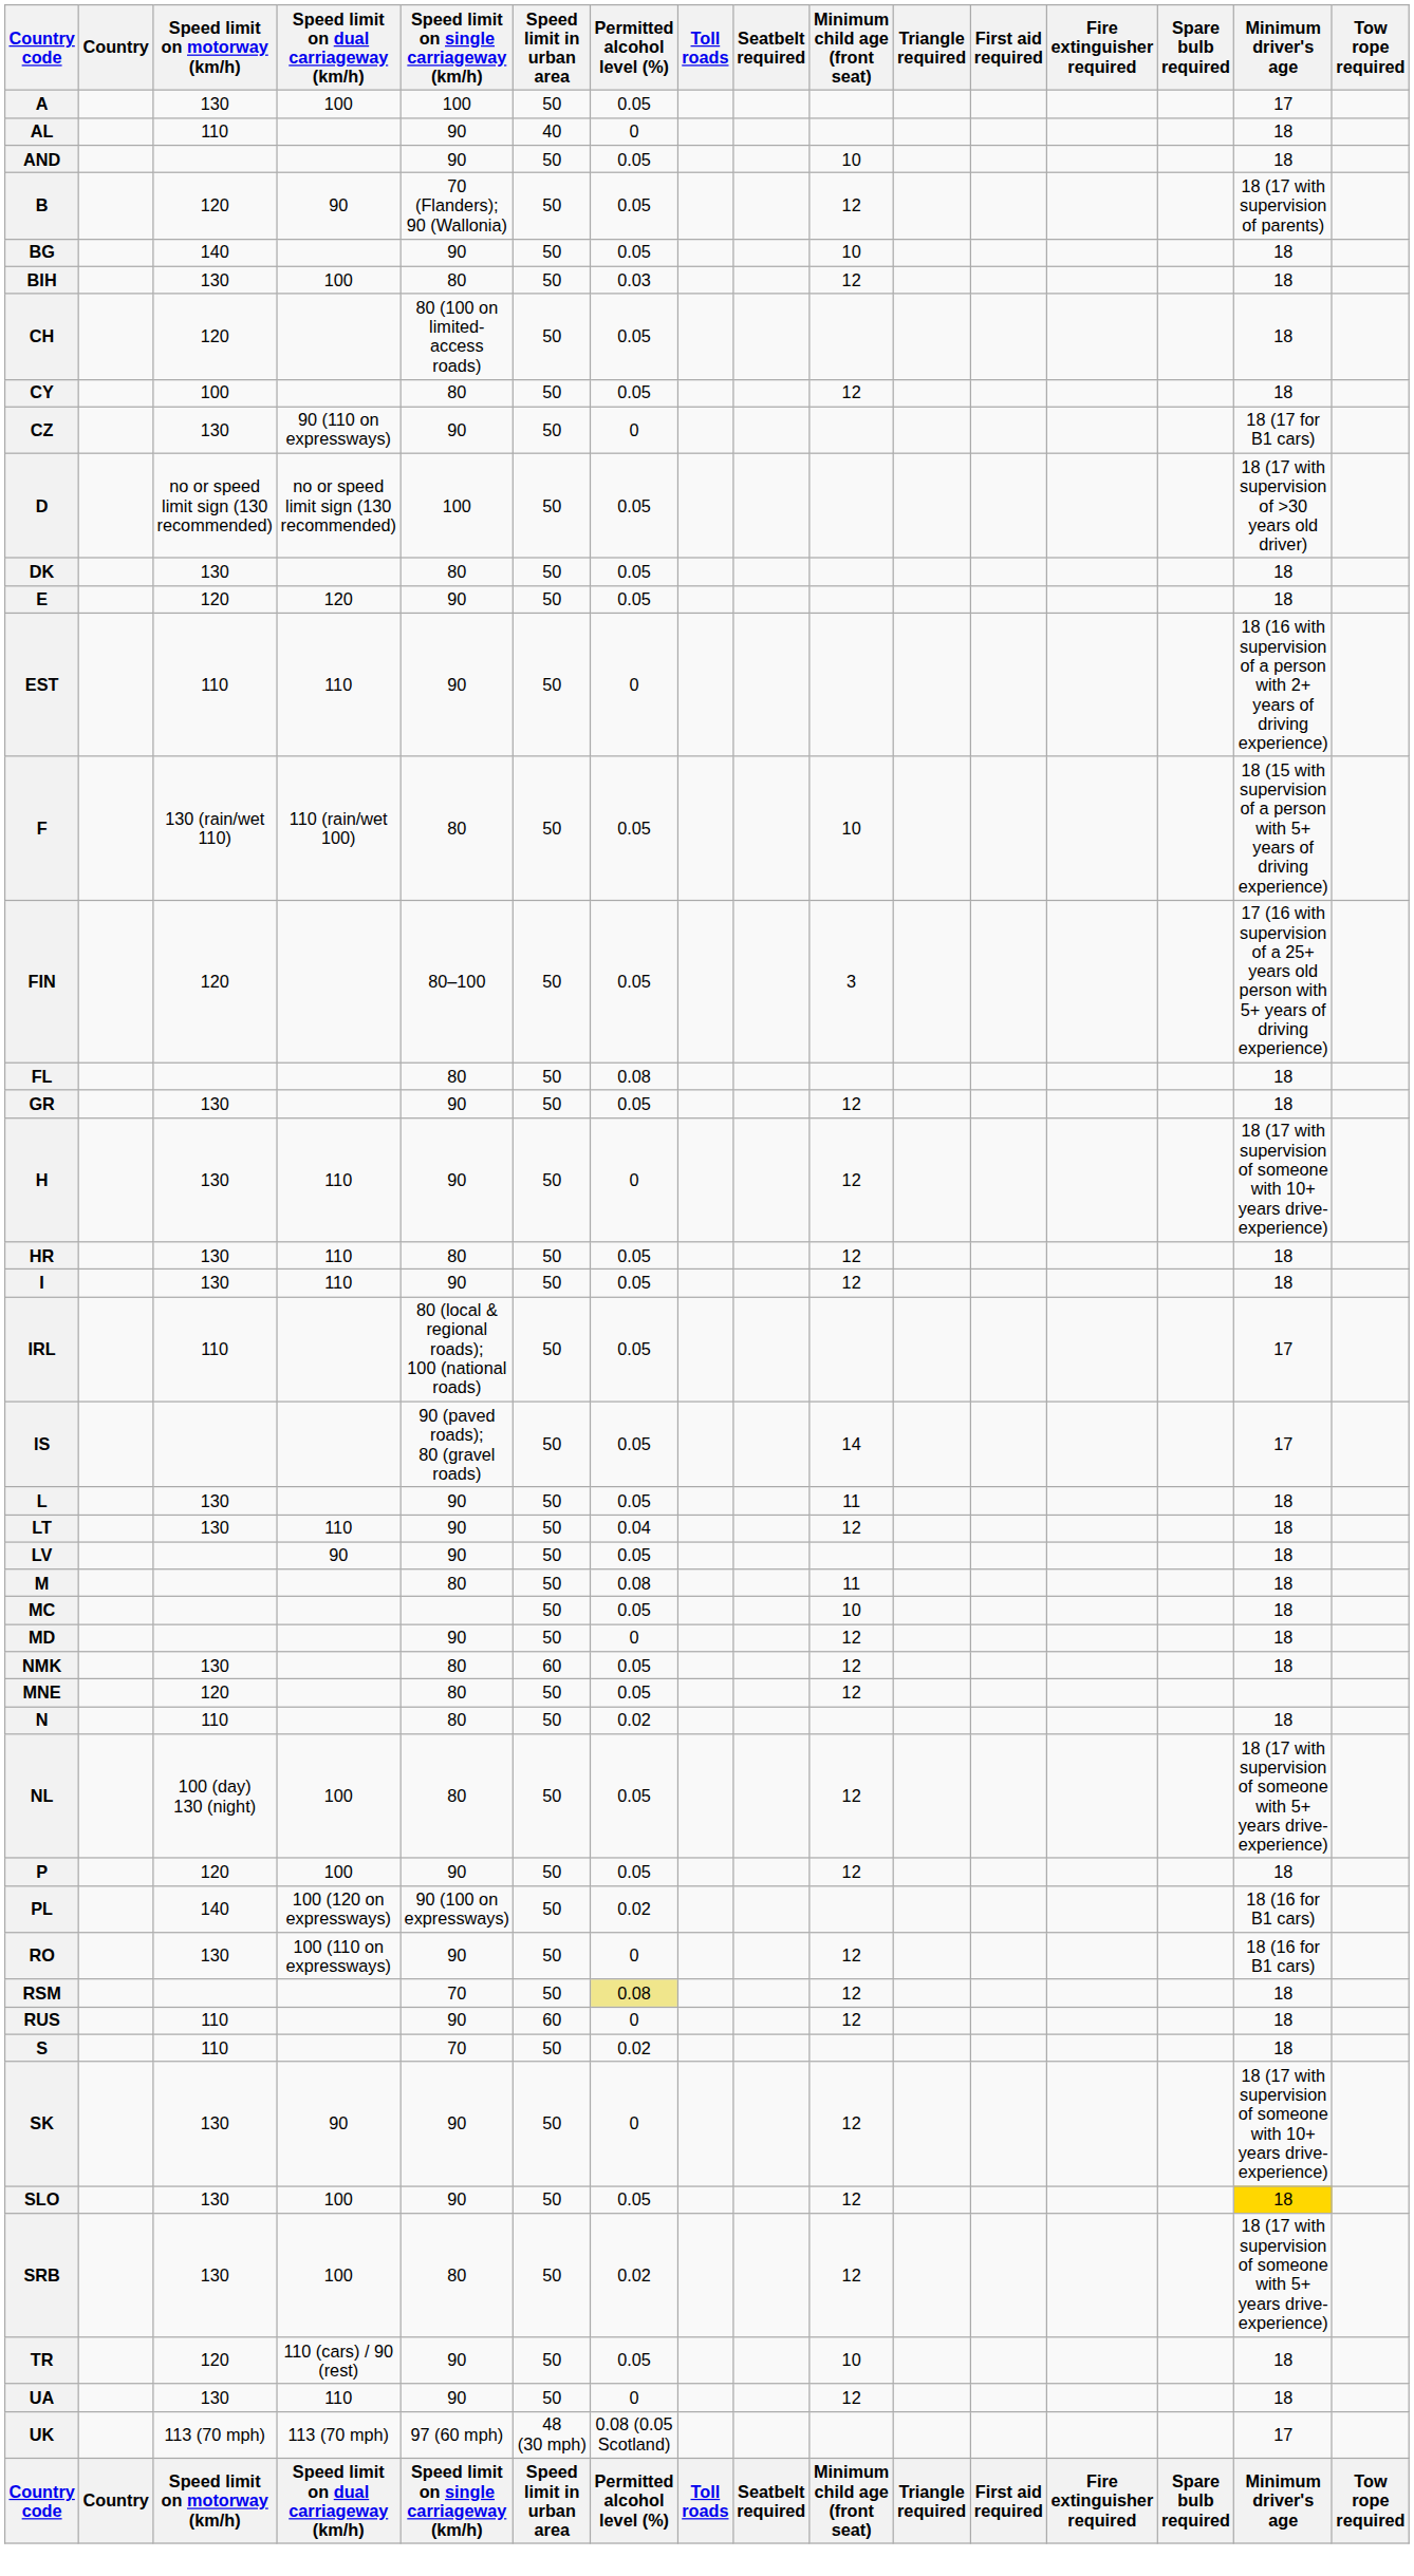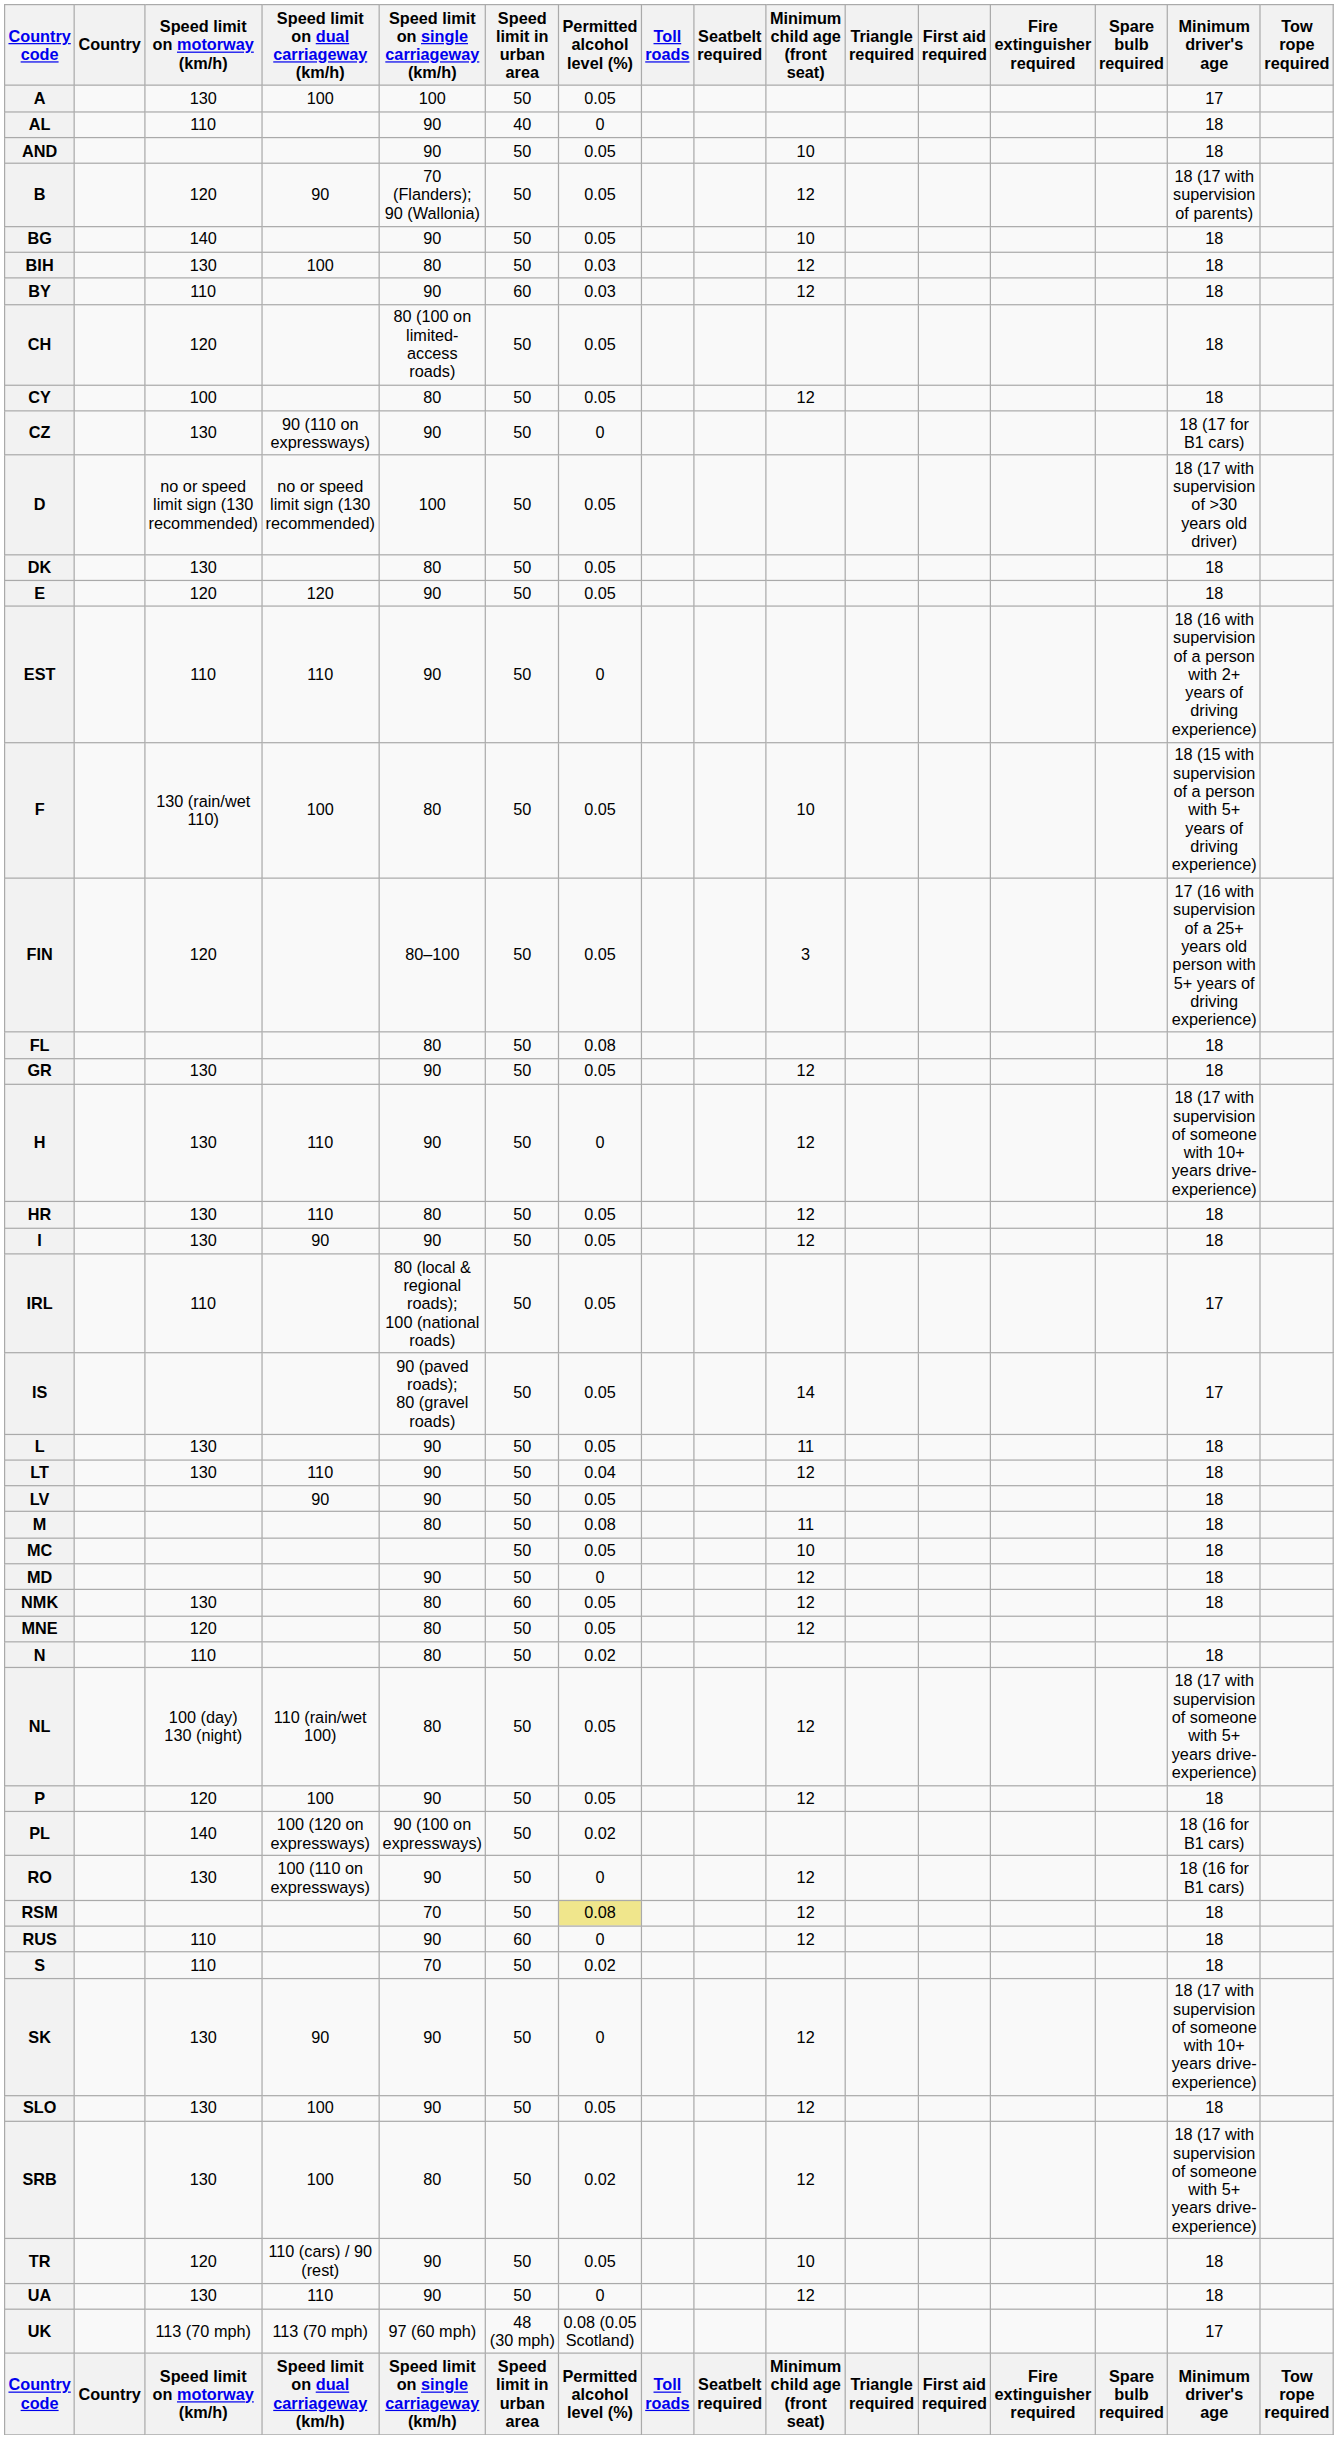+ row: BY | 110 | 90 | 60 | 0.03 | 12 | 18
F | Speed limit on dual carriageway (km/h): 110 (rain/wet 100) -> 100
I | Speed limit on dual carriageway (km/h): 110 -> 90
NL | Speed limit on dual carriageway (km/h): 100 -> 110 (rain/wet 100)
SLO | Minimum driver's age: gold background -> no background
